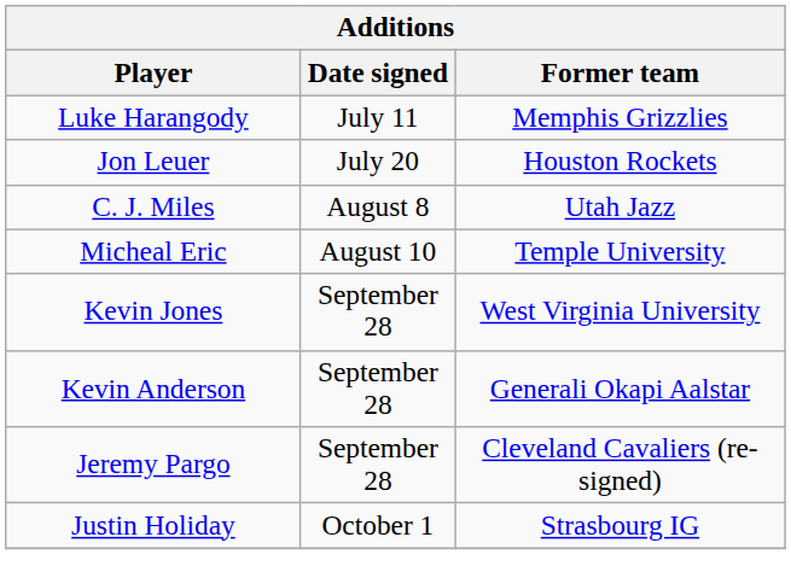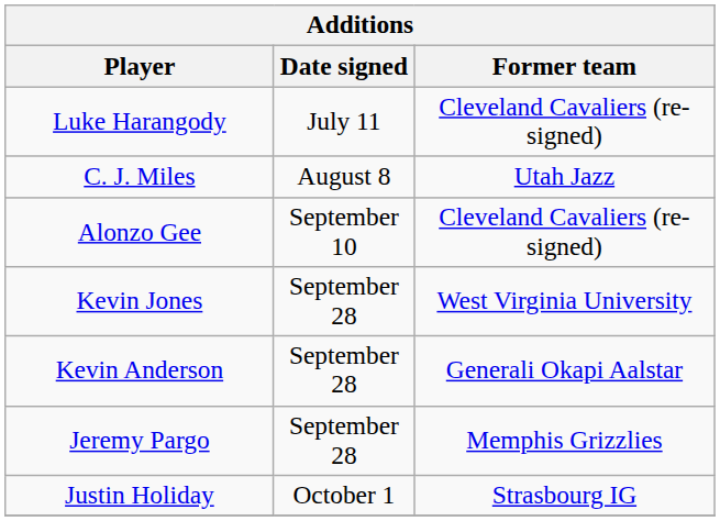Luke Harangody | Former team: Memphis Grizzlies -> Cleveland Cavaliers (re-signed)
- row: Jon Leuer | July 20 | Houston Rockets
- row: Micheal Eric | August 10 | Temple University
+ row: Alonzo Gee | September 10 | Cleveland Cavaliers (re-signed)
Jeremy Pargo | Former team: Cleveland Cavaliers (re-signed) -> Memphis Grizzlies
